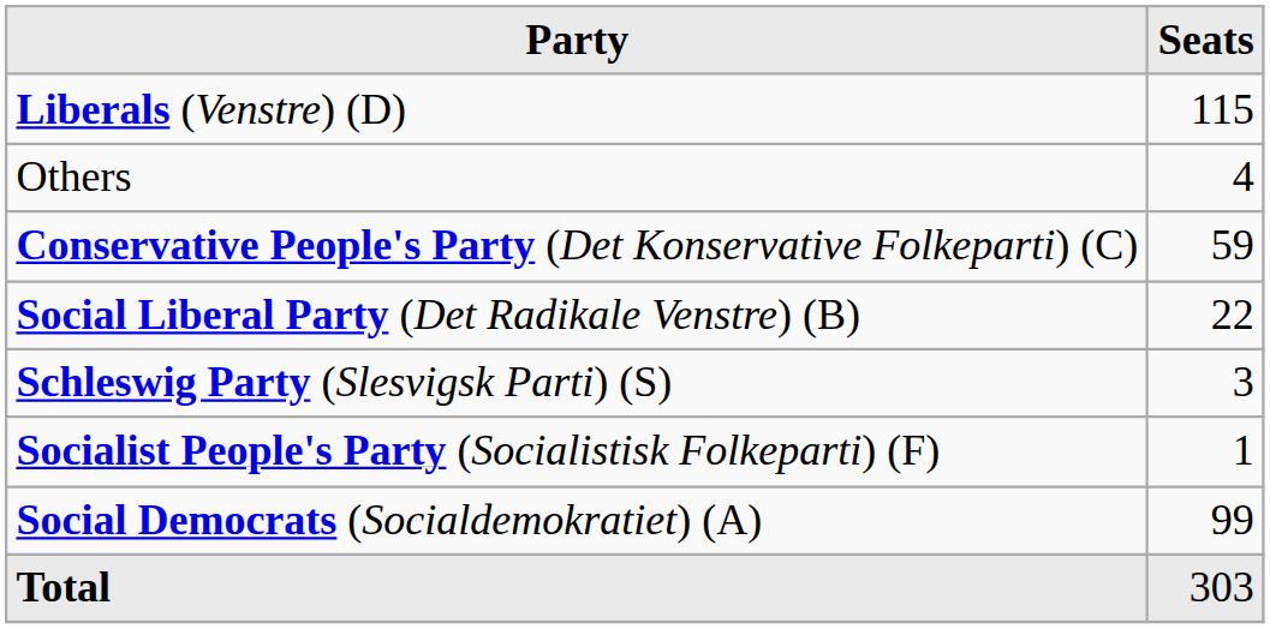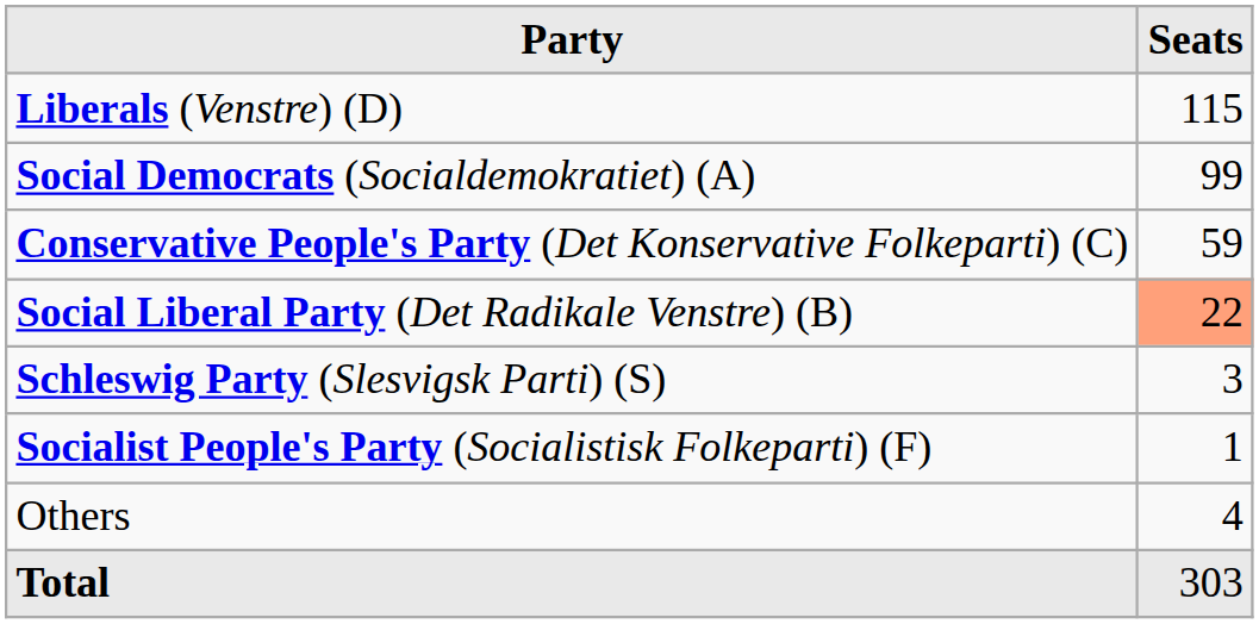rows swapped: Social Democrats (Socialdemokratiet) (A) <-> Others
Social Liberal Party (Det Radikale Venstre) (B) | Seats: no background -> lightsalmon background
